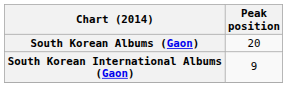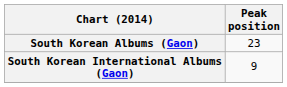South Korean Albums (Gaon) | Peak position: 20 -> 23
